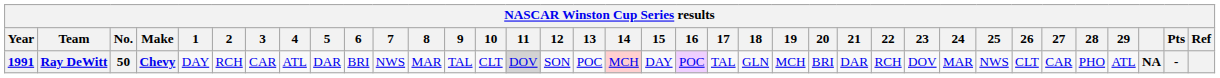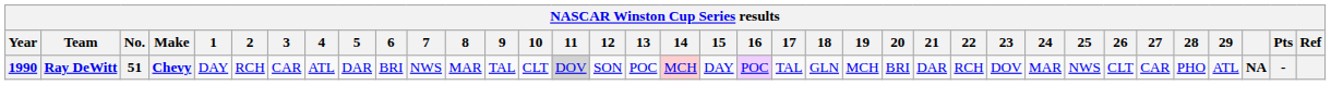Ray DeWitt | Year: 1991 -> 1990
Ray DeWitt | No.: 50 -> 51
